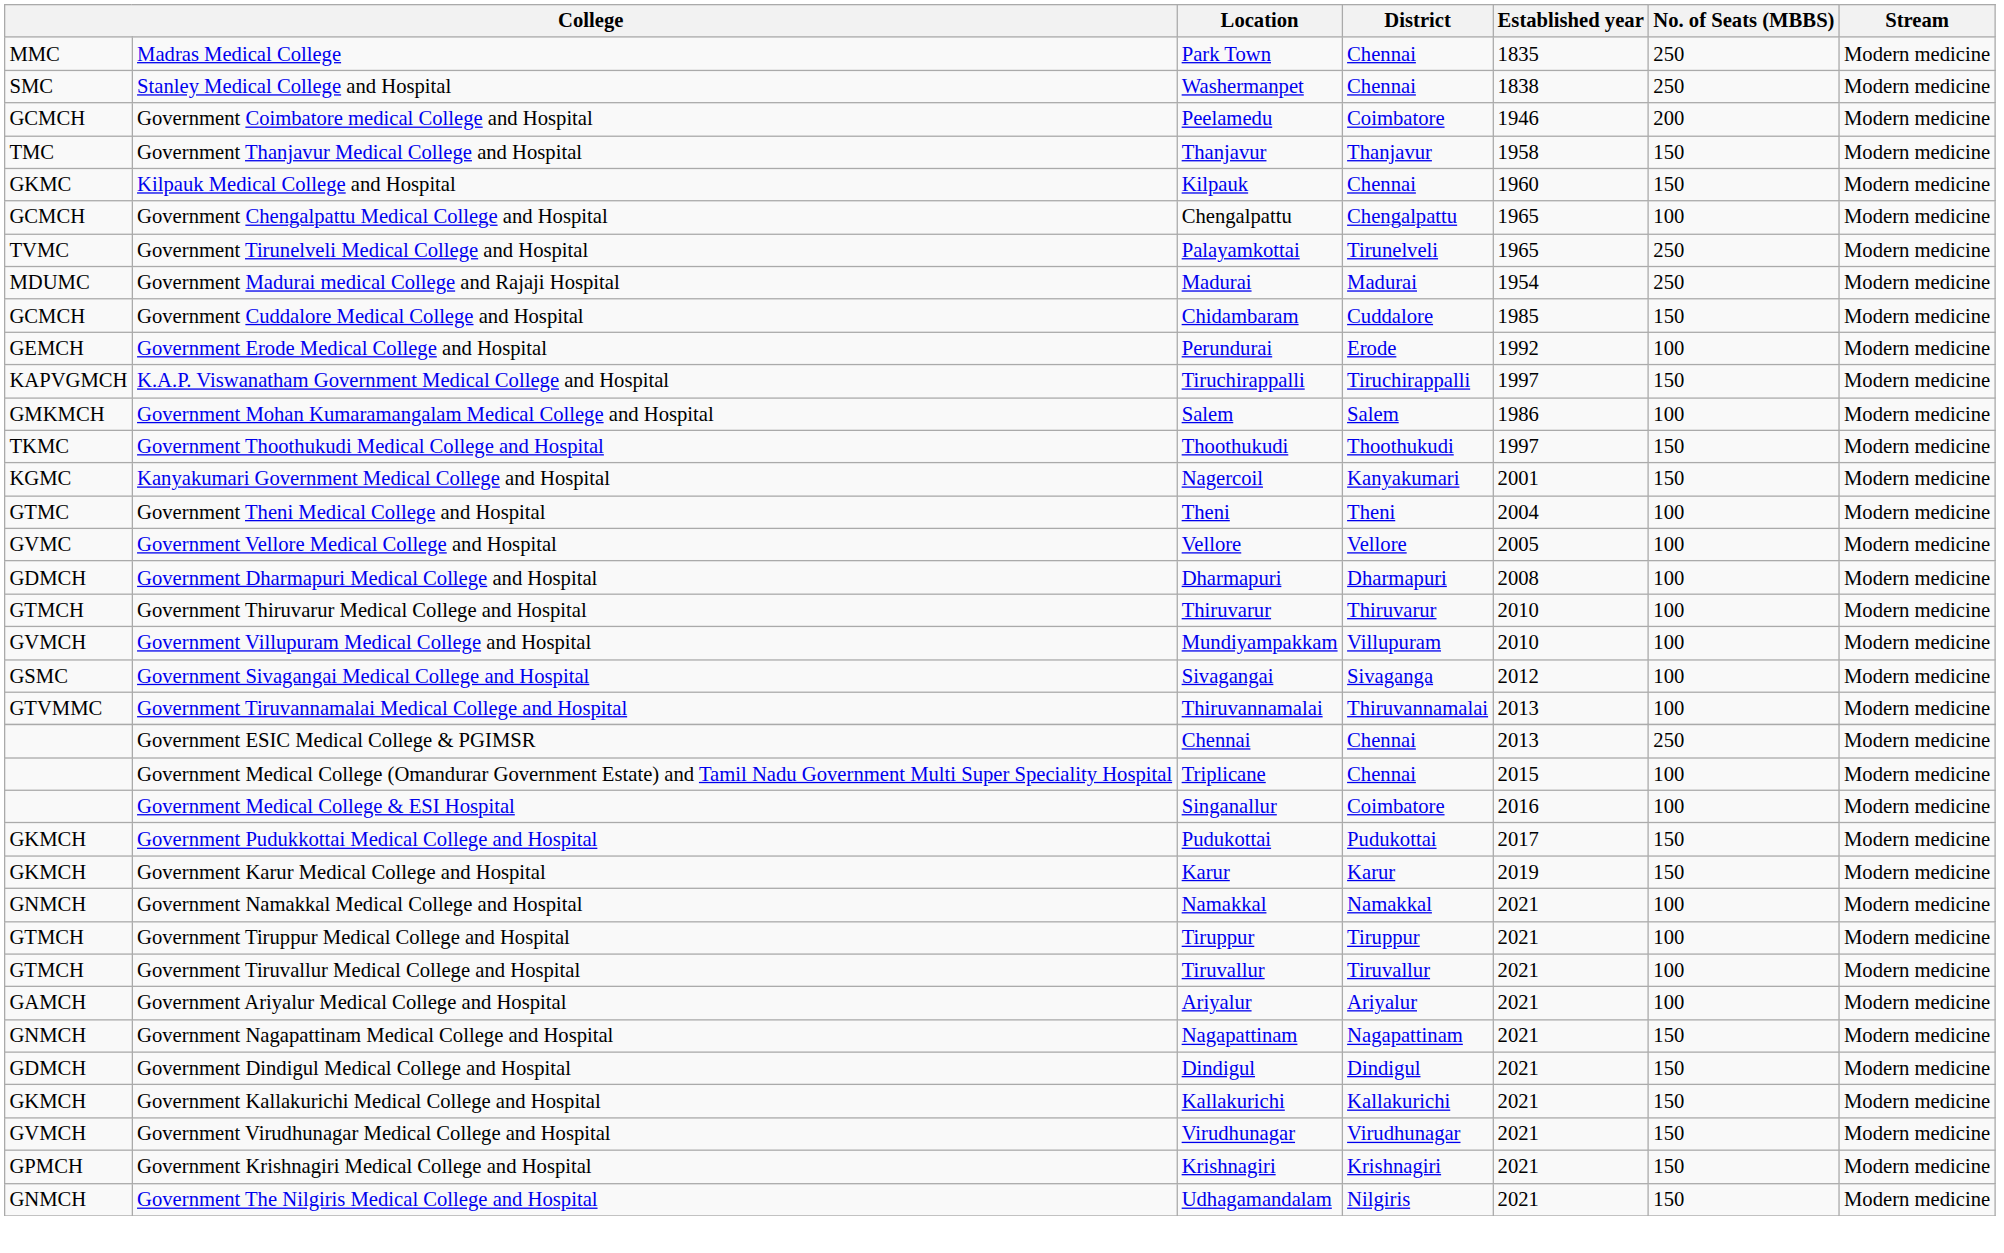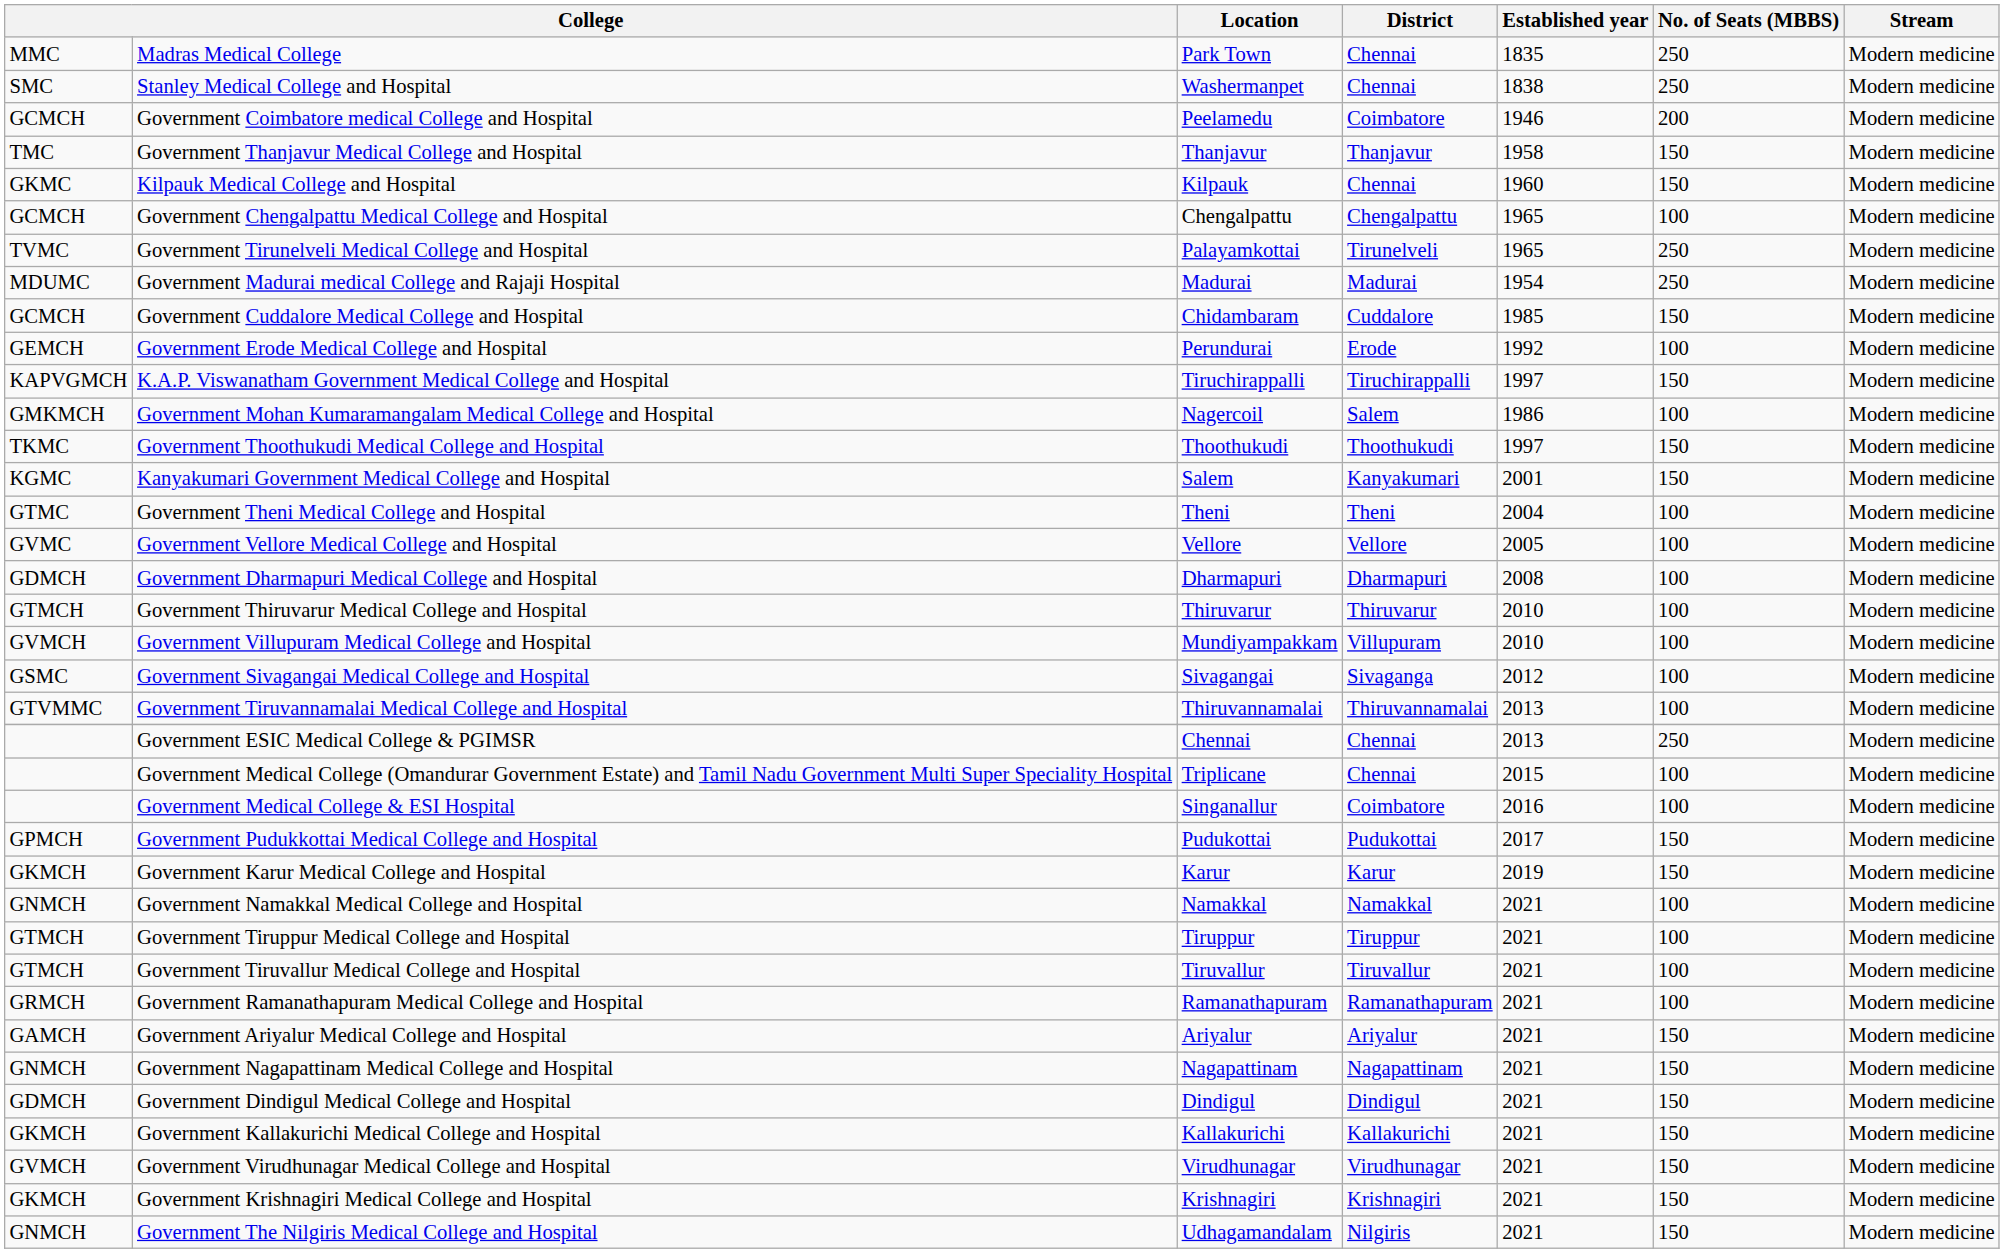Government Mohan Kumaramangalam Medical College and Hospital | Location: Salem -> Nagercoil
Kanyakumari Government Medical College and Hospital | Location: Nagercoil -> Salem
Government Pudukkottai Medical College and Hospital | column 1: GKMCH -> GPMCH
+ row: GRMCH | Government Ramanathapuram Medical College and Hospital | Ramanathapuram | Ramanathapuram | 2021 | 100 | Modern medicine
Government Ariyalur Medical College and Hospital | No. of Seats (MBBS): 100 -> 150
Government Krishnagiri Medical College and Hospital | column 1: GPMCH -> GKMCH
